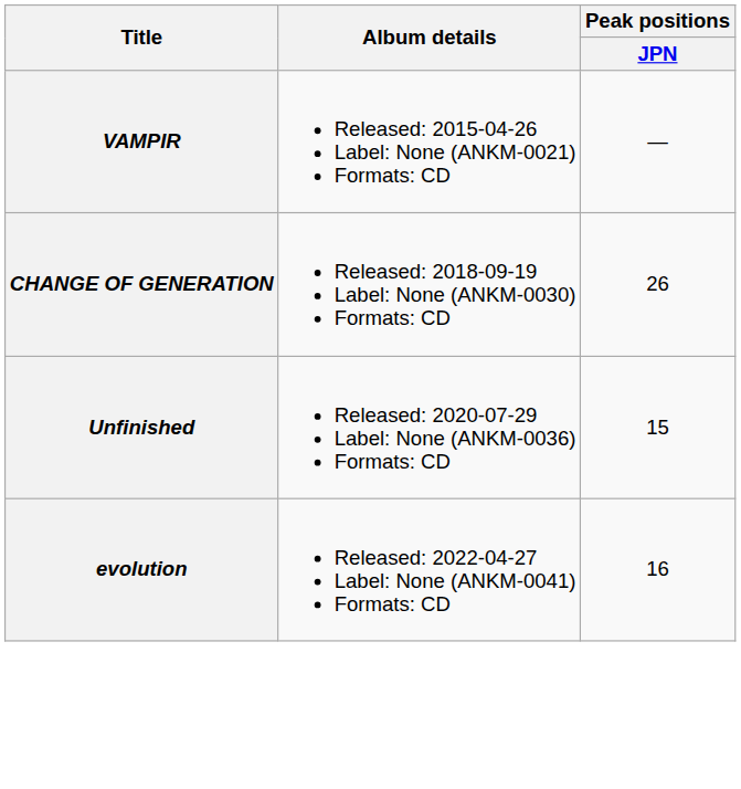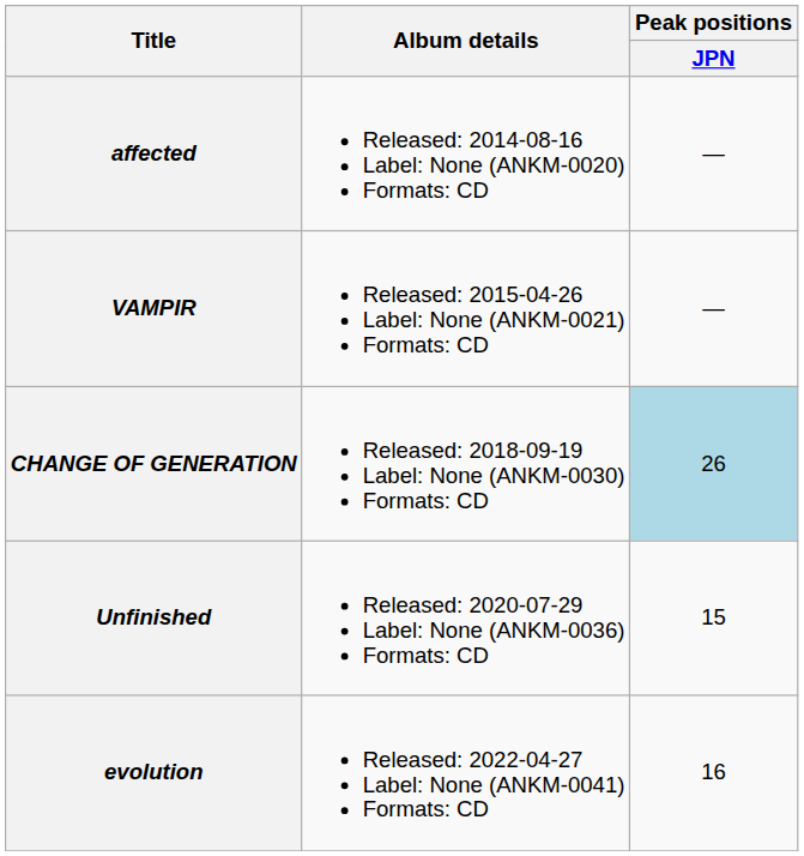+ row: affected | Released: 2014-08-16 Label: None (ANKM-0020) Formats: CD | —
CHANGE OF GENERATION | Peak positions / JPN: no background -> lightblue background
